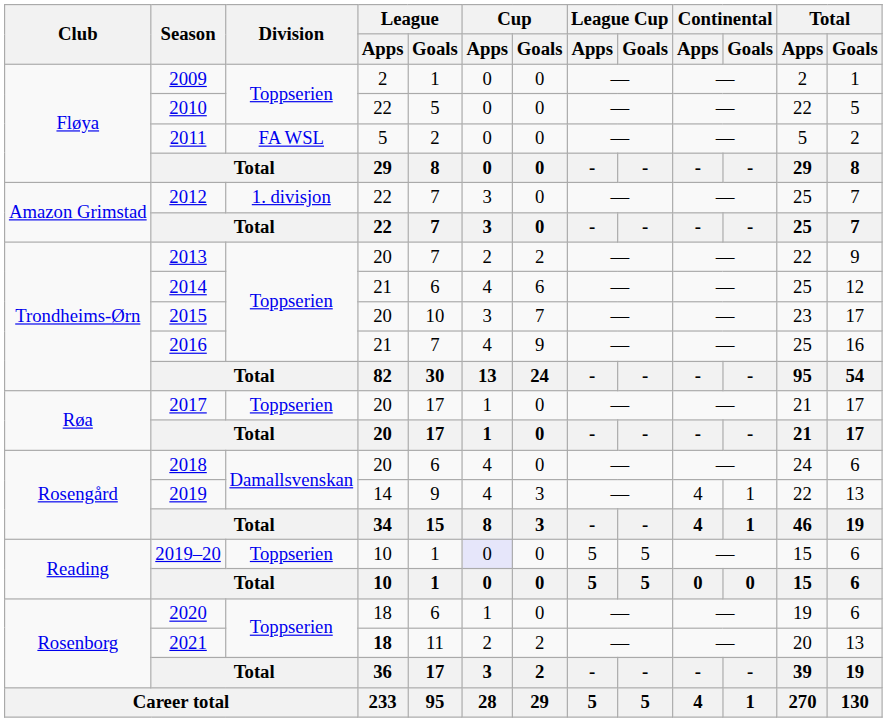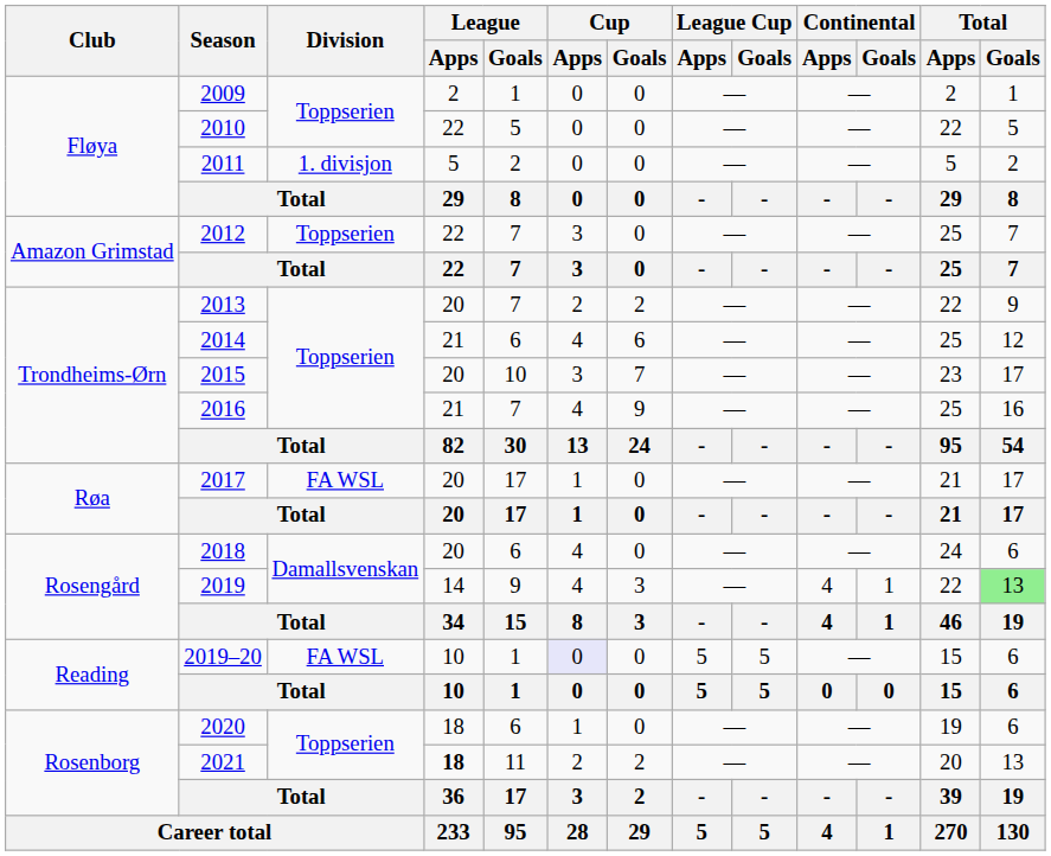2011 | Division: FA WSL -> 1. divisjon
2012 | Division: 1. divisjon -> Toppserien
2017 | Division: Toppserien -> FA WSL
2019 | Total / Goals: no background -> lightgreen background
2019–20 | Division: Toppserien -> FA WSL
